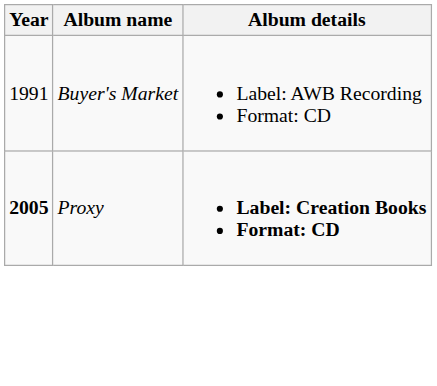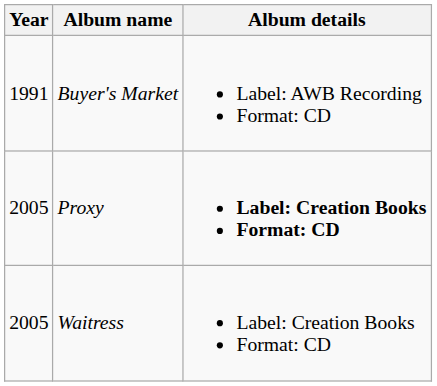Proxy | Year: bold -> normal
+ row: 2005 | Waitress | Label: Creation Books Format: CD
